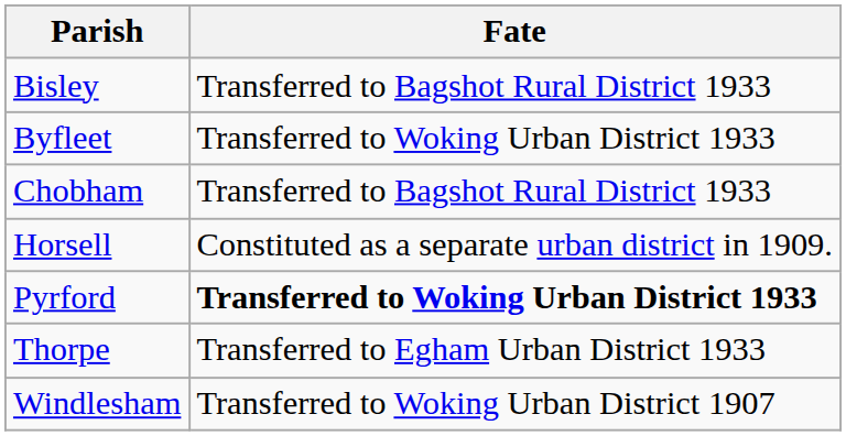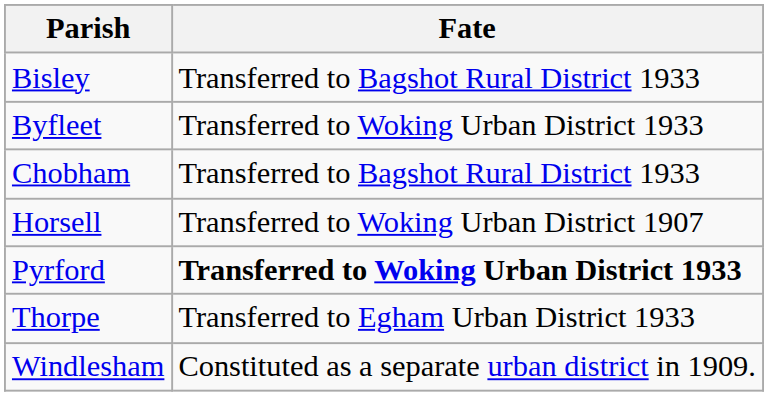Horsell | Fate: Constituted as a separate urban district in 1909. -> Transferred to Woking Urban District 1907
Windlesham | Fate: Transferred to Woking Urban District 1907 -> Constituted as a separate urban district in 1909.
